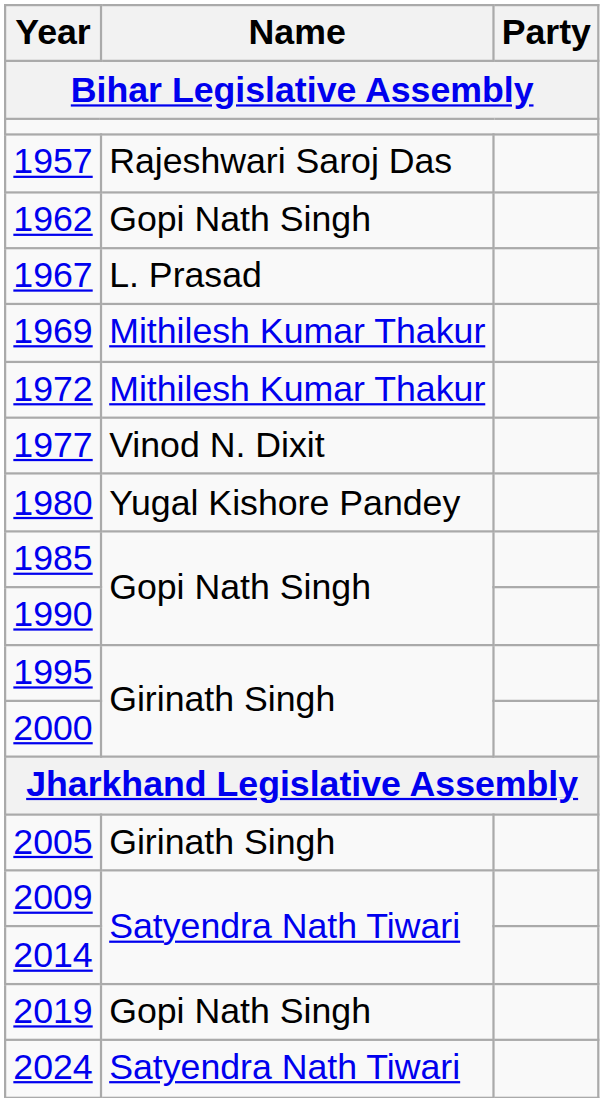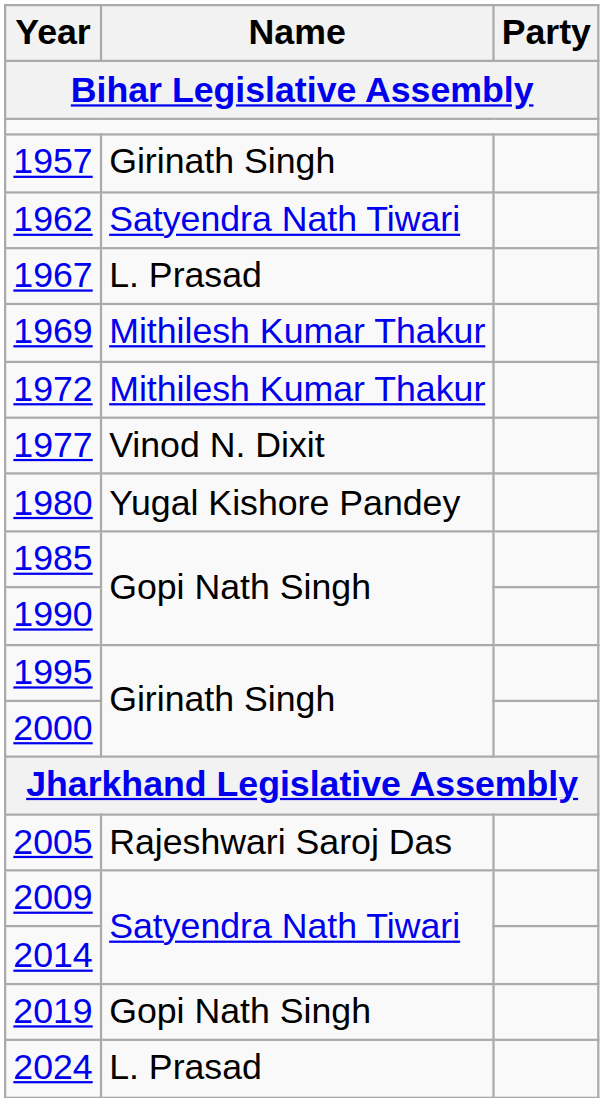1957 | Name: Rajeshwari Saroj Das -> Girinath Singh
1962 | Name: Gopi Nath Singh -> Satyendra Nath Tiwari
2005 | Name: Girinath Singh -> Rajeshwari Saroj Das
2024 | Name: Satyendra Nath Tiwari -> L. Prasad
